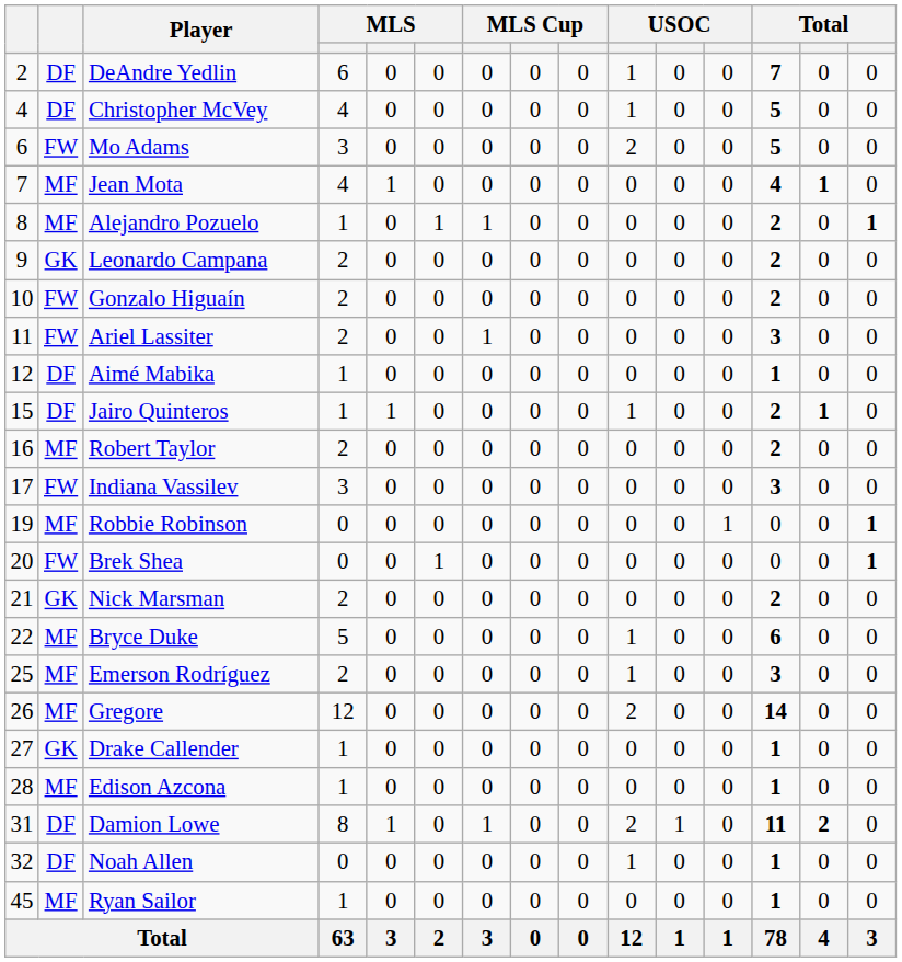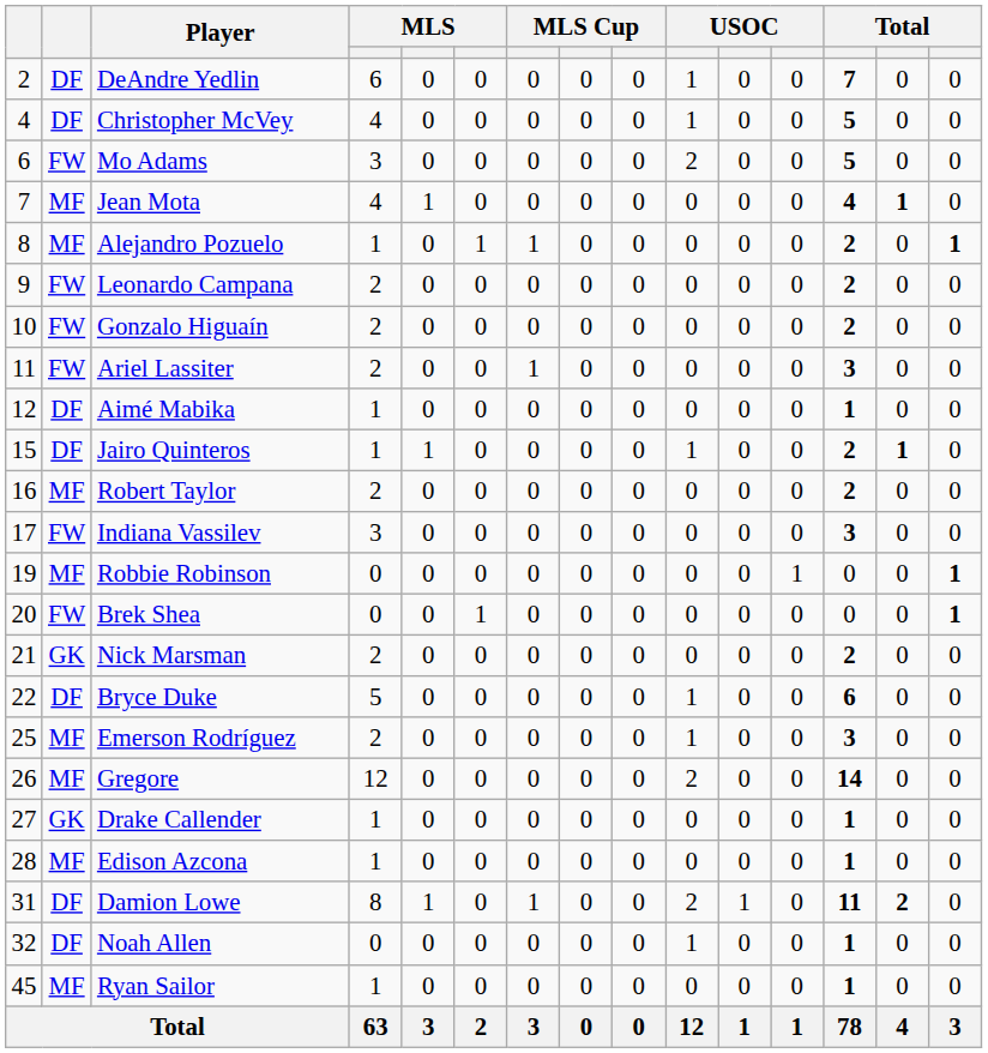Leonardo Campana | column 2: GK -> FW
Bryce Duke | column 2: MF -> DF
